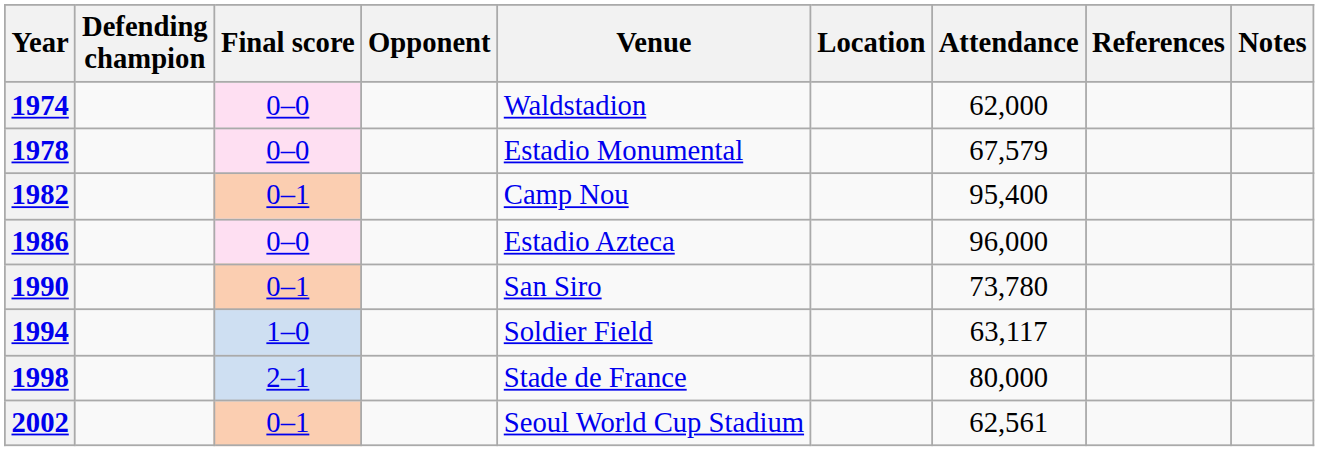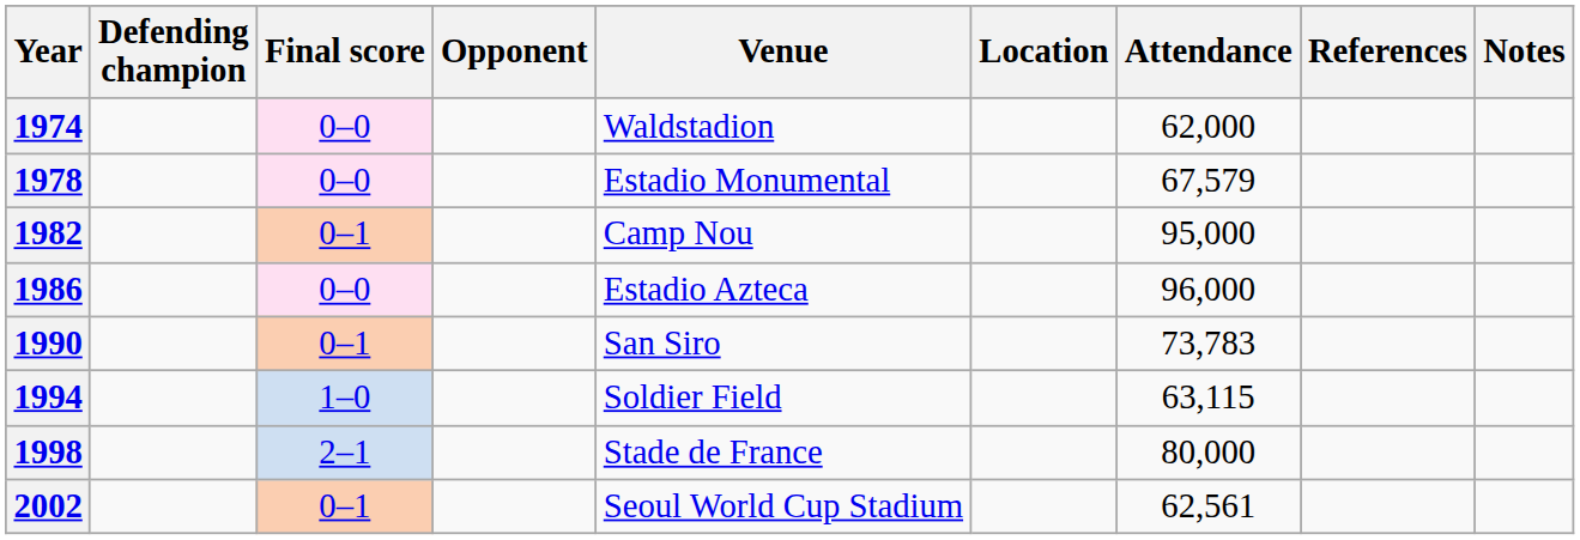1982 | Attendance: 95,400 -> 95,000
1990 | Attendance: 73,780 -> 73,783
1994 | Attendance: 63,117 -> 63,115
